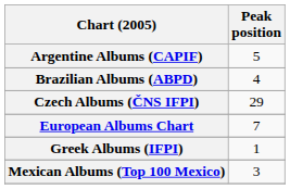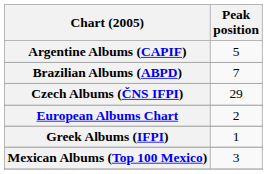Brazilian Albums (ABPD) | Peak position: 4 -> 7
European Albums Chart | Peak position: 7 -> 2
